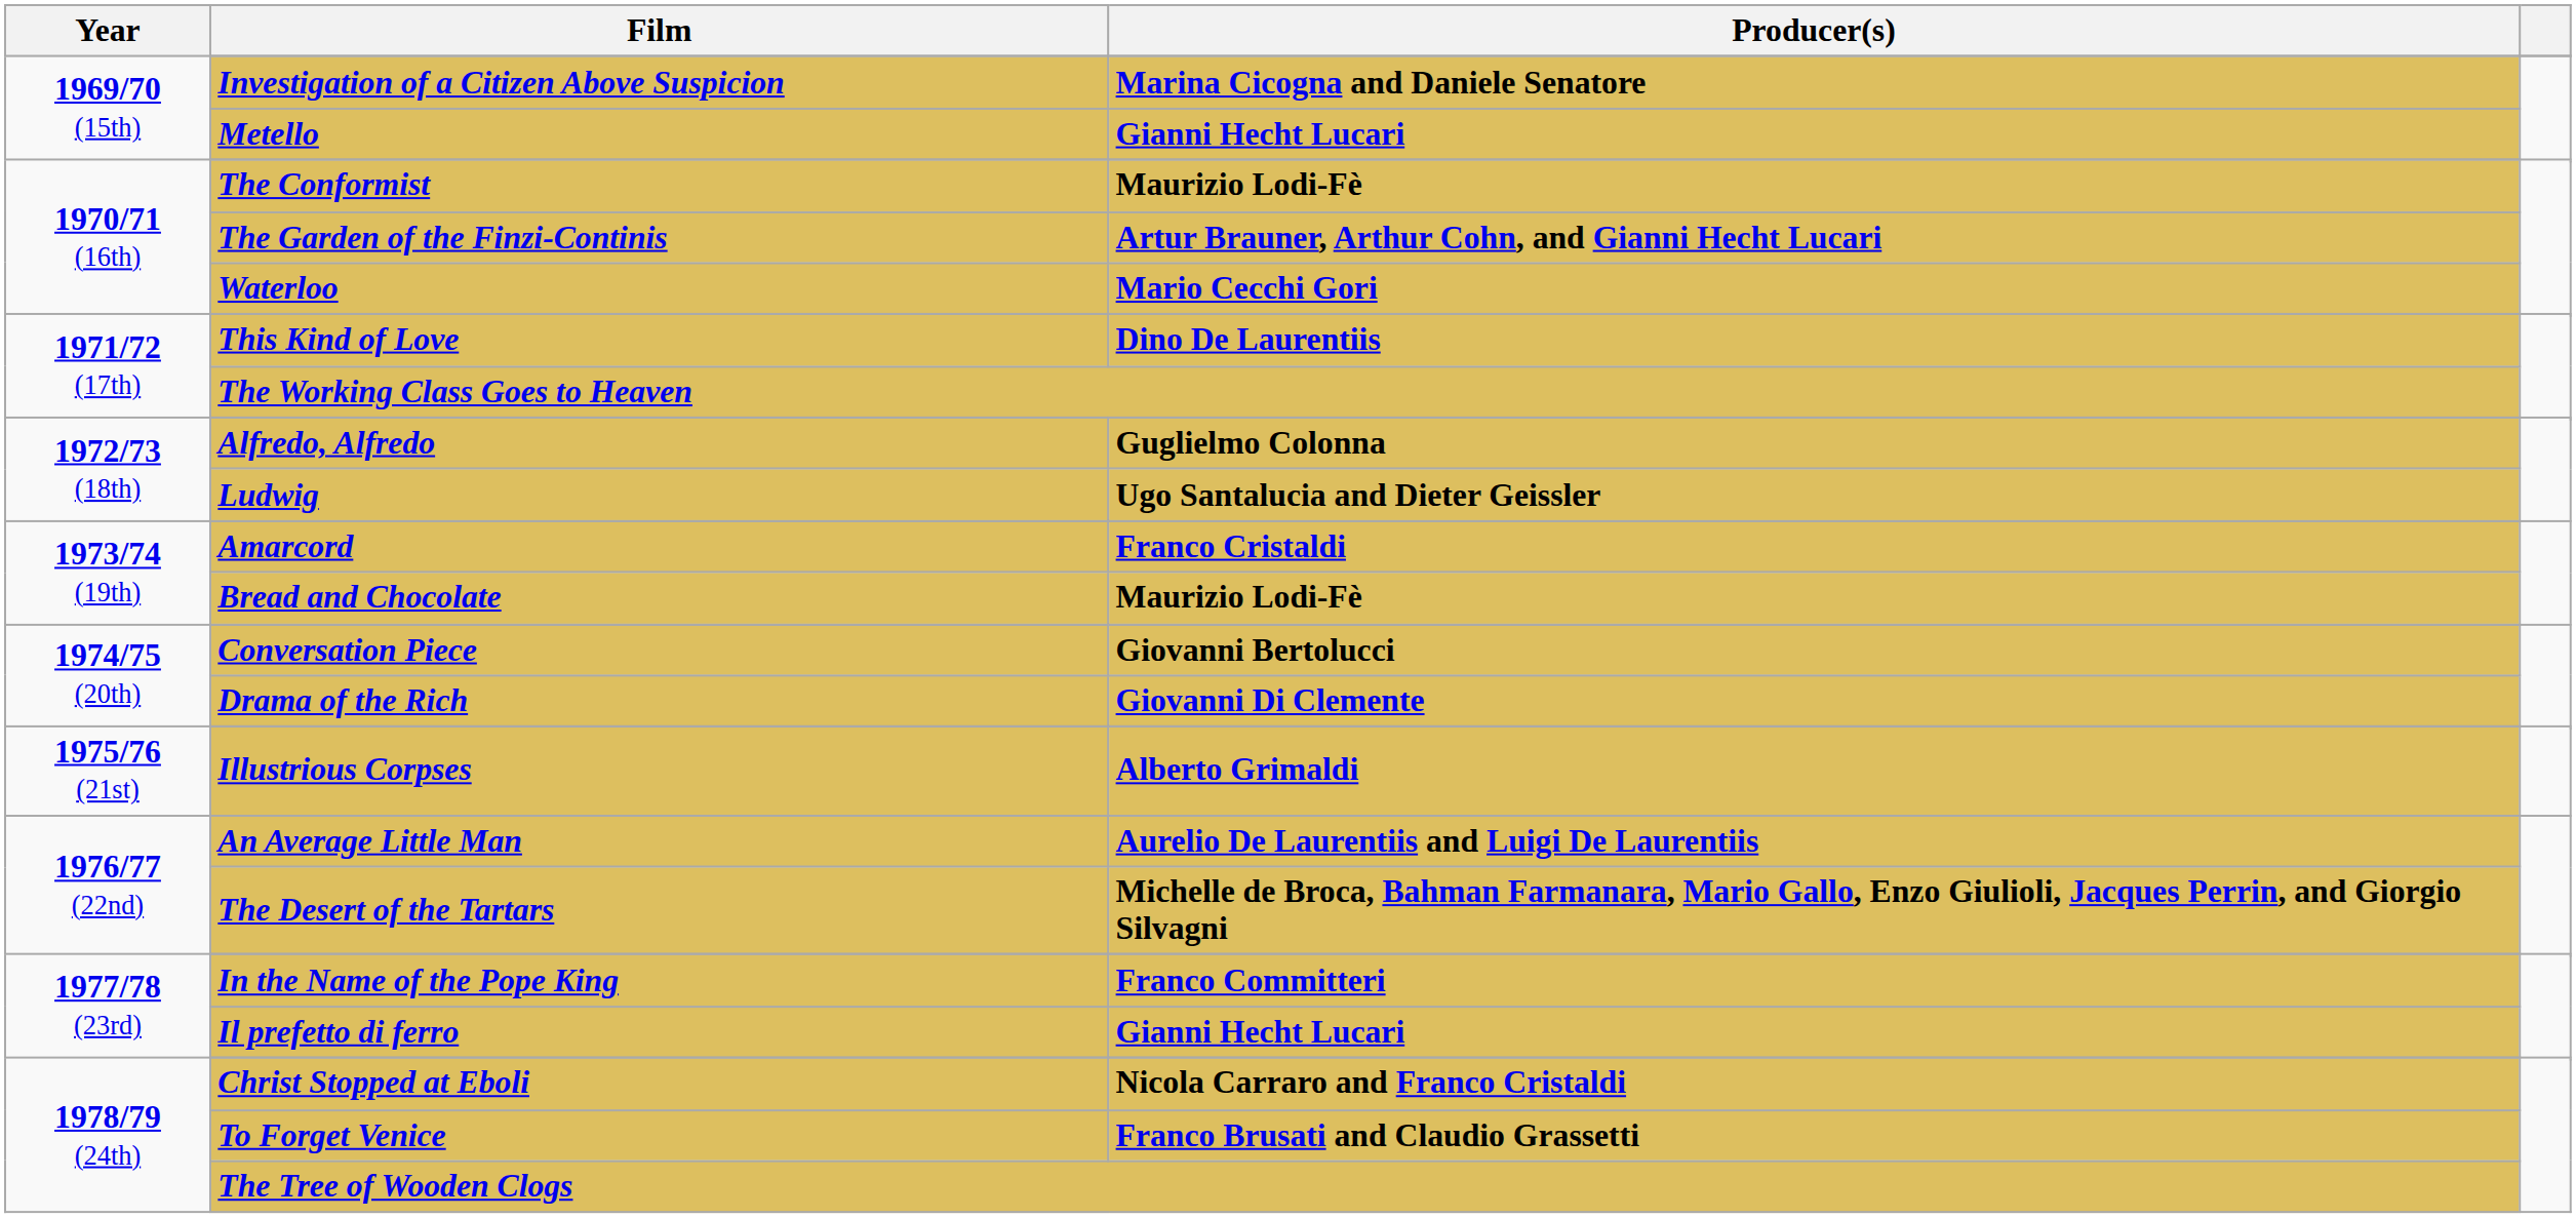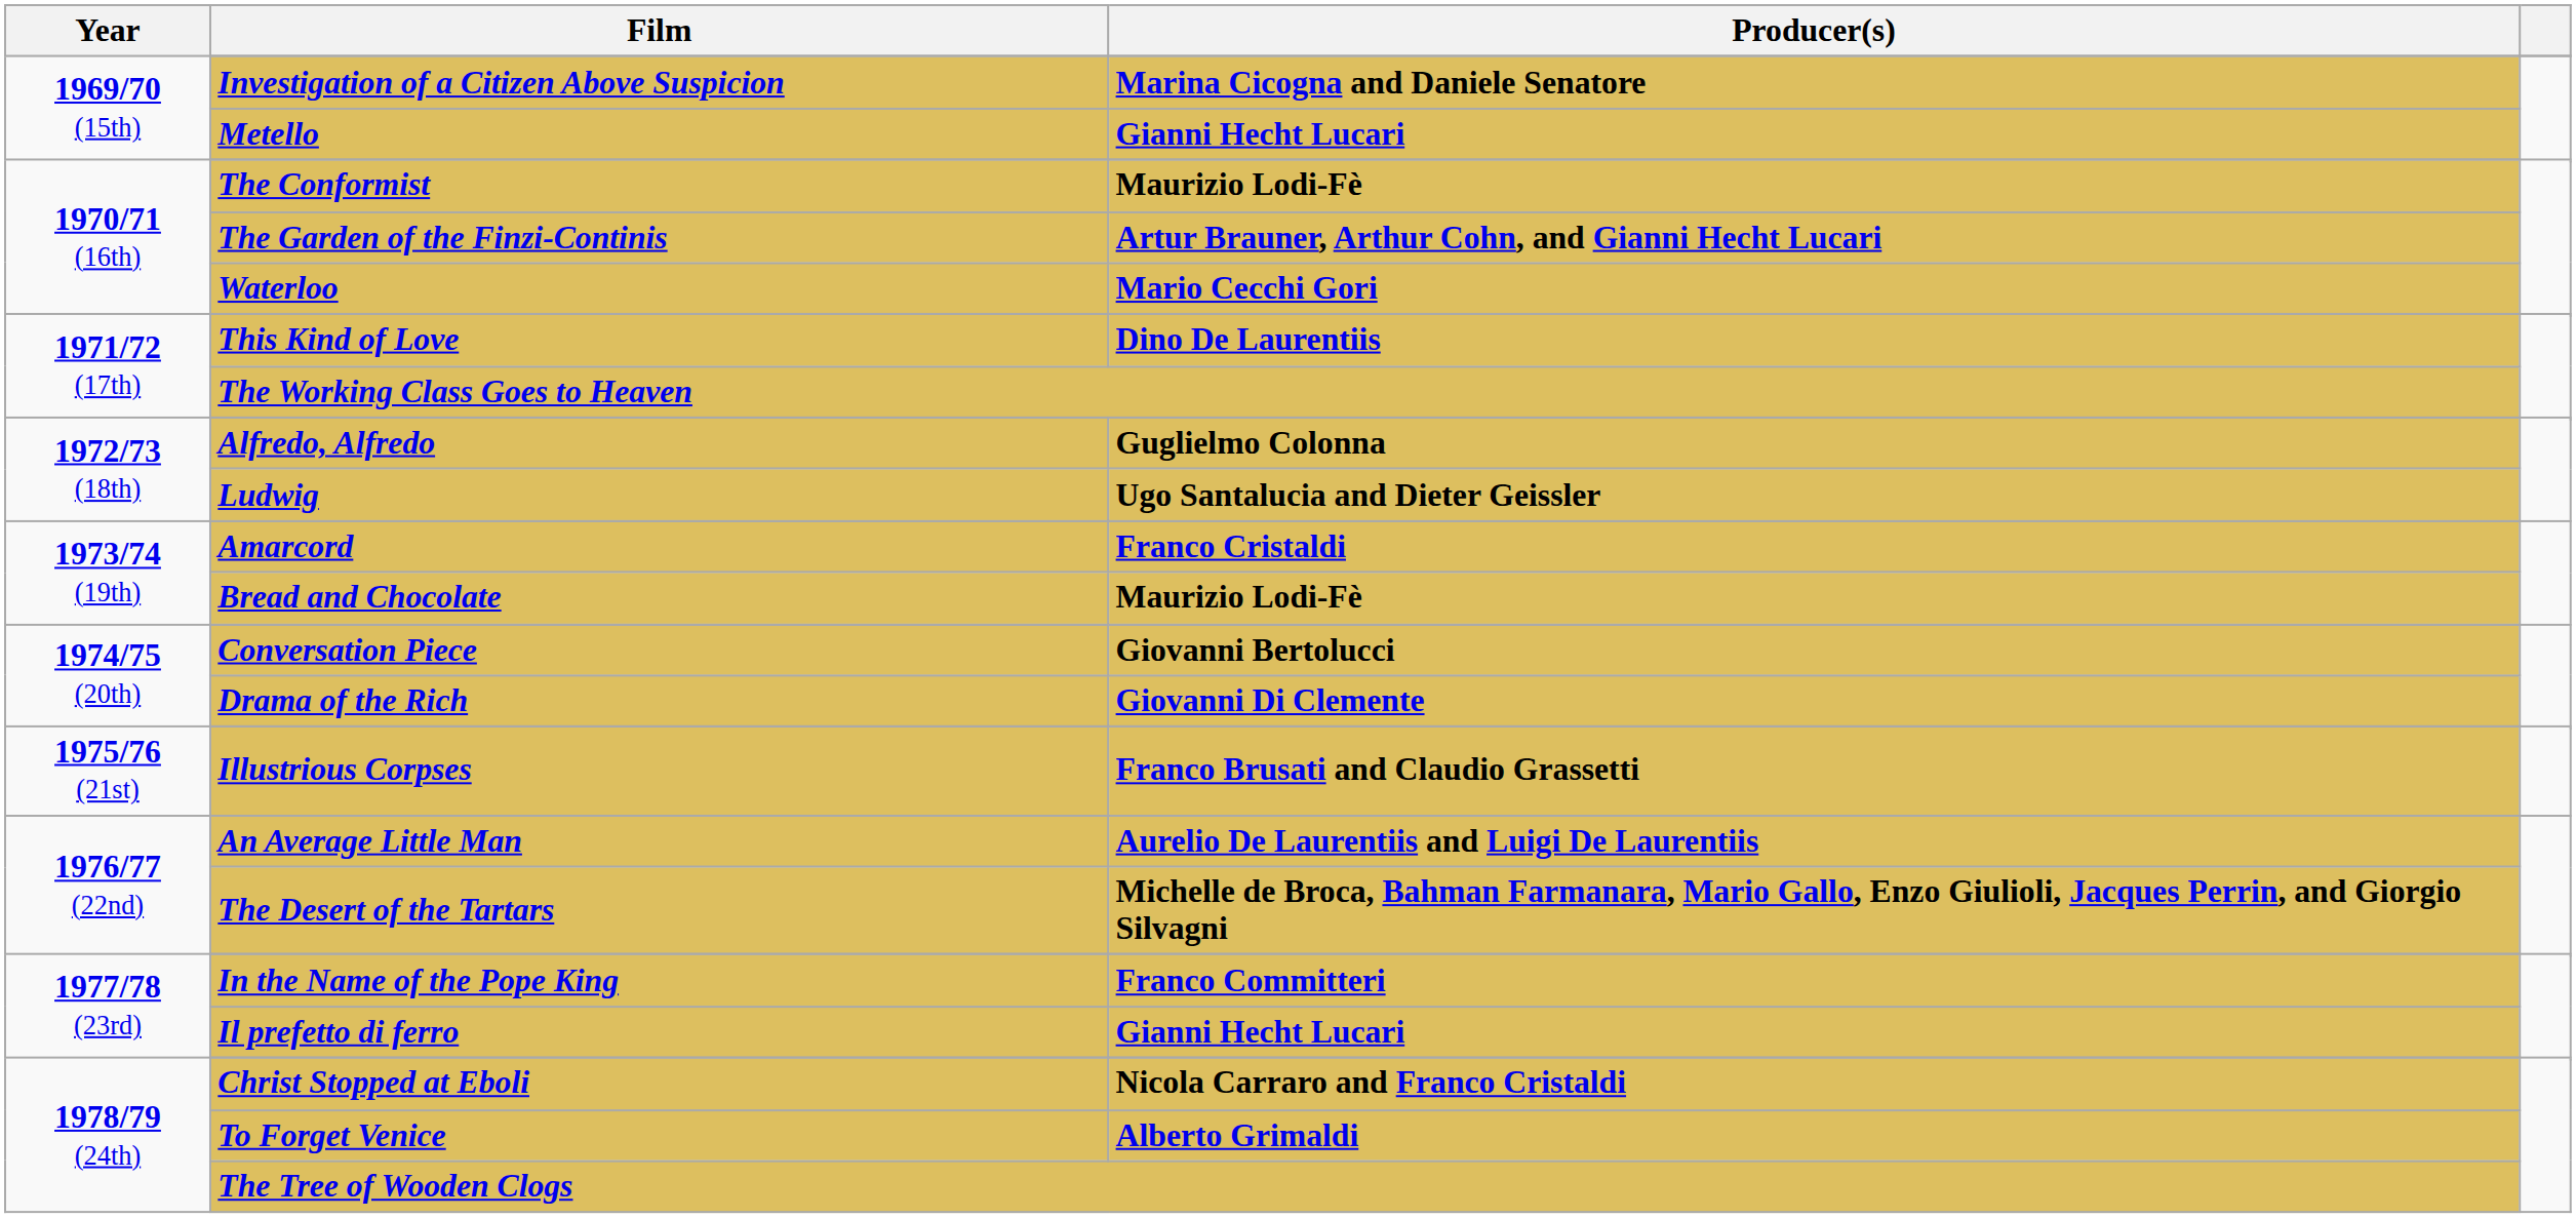Illustrious Corpses | Producer(s): Alberto Grimaldi -> Franco Brusati and Claudio Grassetti
To Forget Venice | Producer(s): Franco Brusati and Claudio Grassetti -> Alberto Grimaldi
